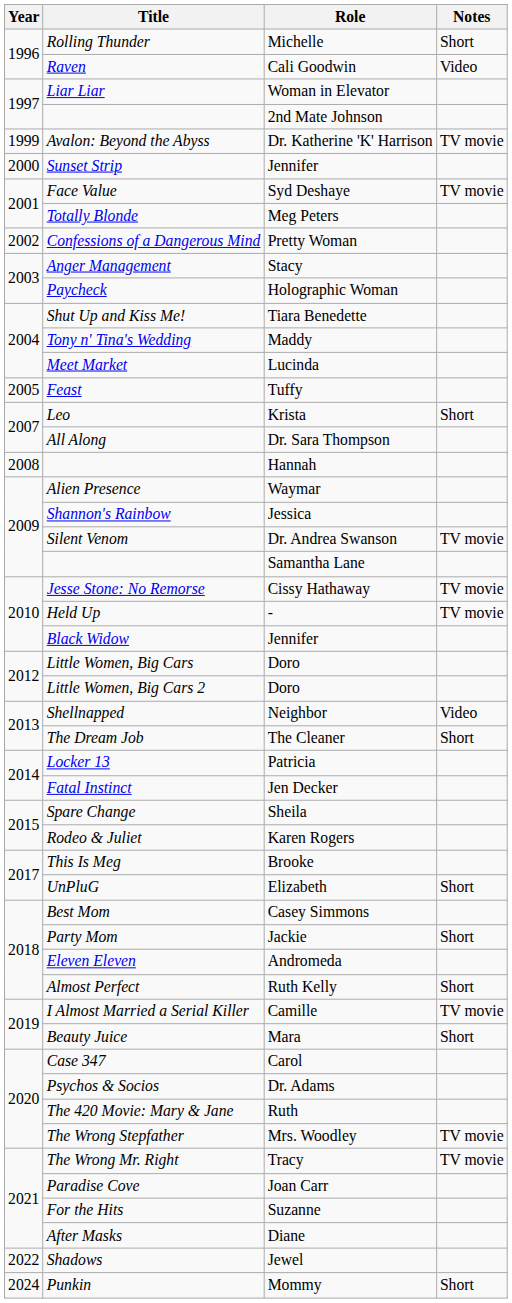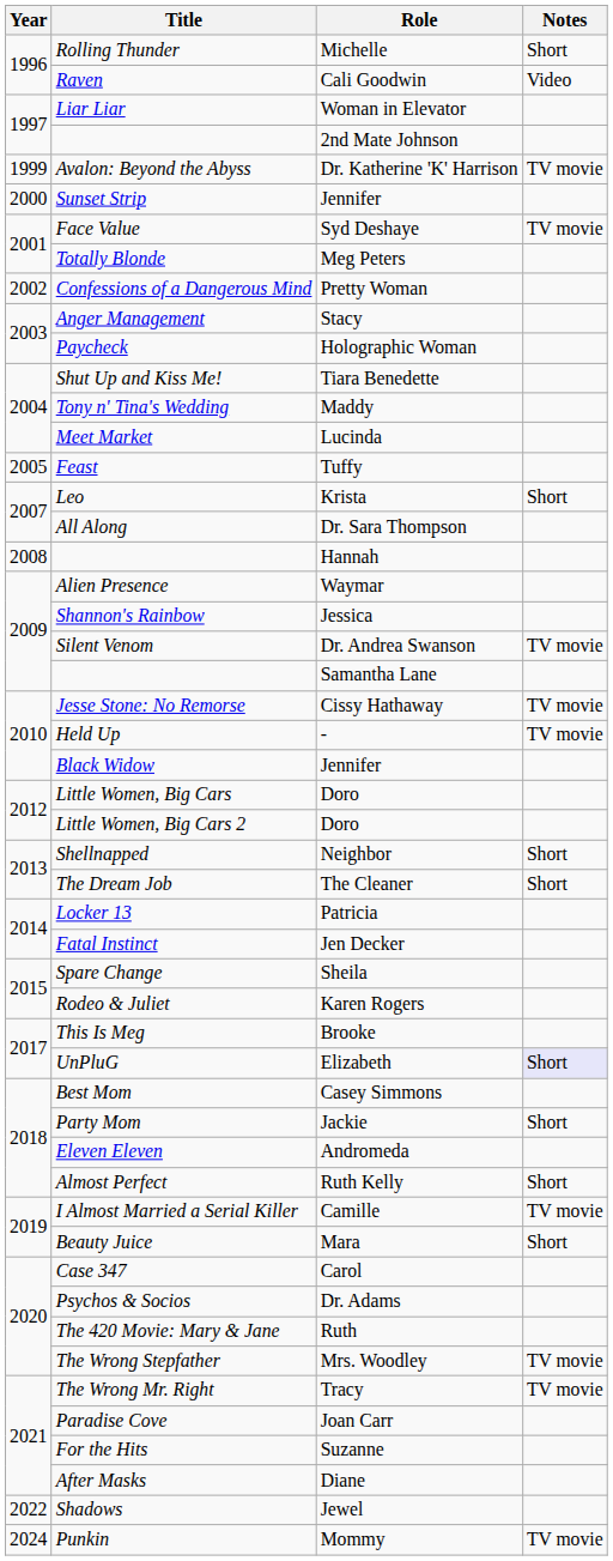Shellnapped | Notes: Video -> Short
UnPluG | Notes: no background -> lavender background
Punkin | Notes: Short -> TV movie
